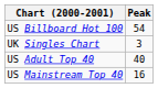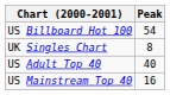UK Singles Chart | Peak: 3 -> 8
